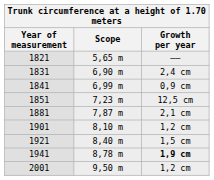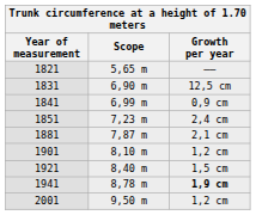1831 | Growth per year: 2,4 cm -> 12,5 cm
1851 | Growth per year: 12,5 cm -> 2,4 cm
